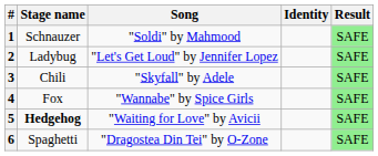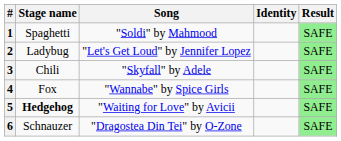1 | Stage name: Schnauzer -> Spaghetti
6 | Stage name: Spaghetti -> Schnauzer
